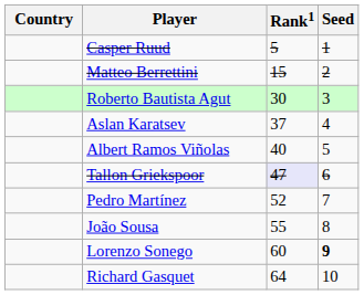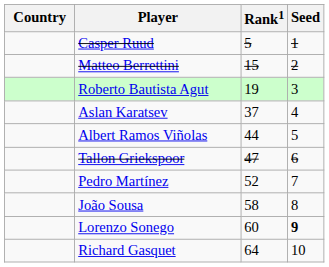Roberto Bautista Agut | Rank1: 30 -> 19
Albert Ramos Viñolas | Rank1: 40 -> 44
Tallon Griekspoor | Rank1: lavender background -> no background
João Sousa | Rank1: 55 -> 58
